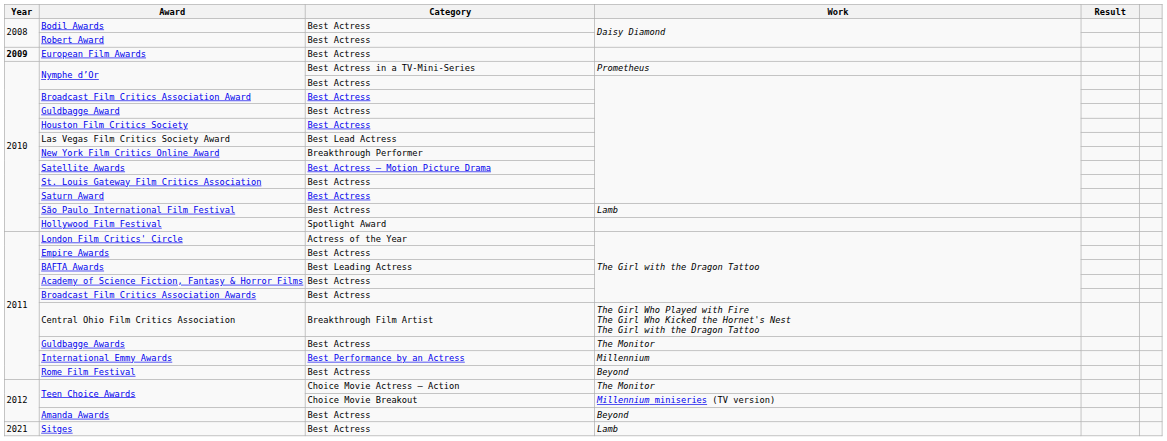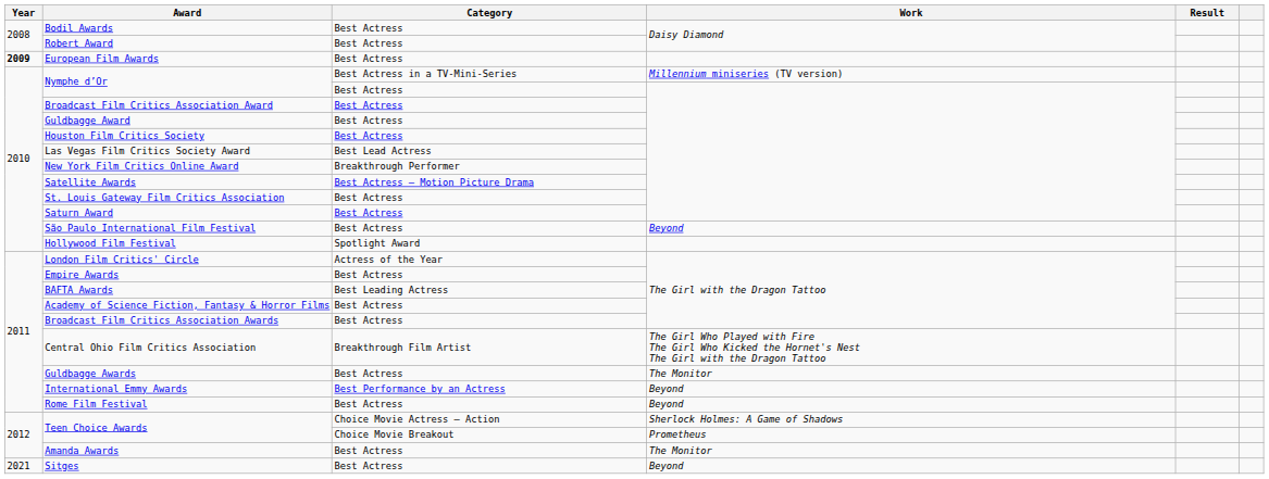Nymphe d’Or / Best Actress in a TV-Mini-Series | Work: Prometheus -> Millennium miniseries (TV version)
São Paulo International Film Festival | Work: Lamb -> Beyond
International Emmy Awards | Work: Millennium -> Beyond
Teen Choice Awards / Choice Movie Actress – Action | Work: The Monitor -> Sherlock Holmes: A Game of Shadows
Teen Choice Awards / Choice Movie Breakout | Work: Millennium miniseries (TV version) -> Prometheus
Amanda Awards | Work: Beyond -> The Monitor
Sitges | Work: Lamb -> Beyond
